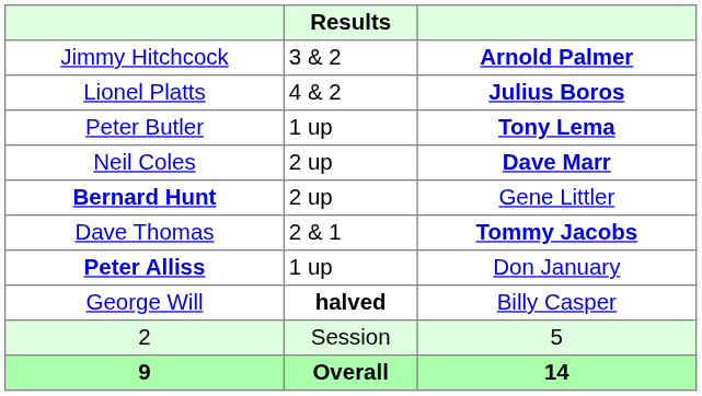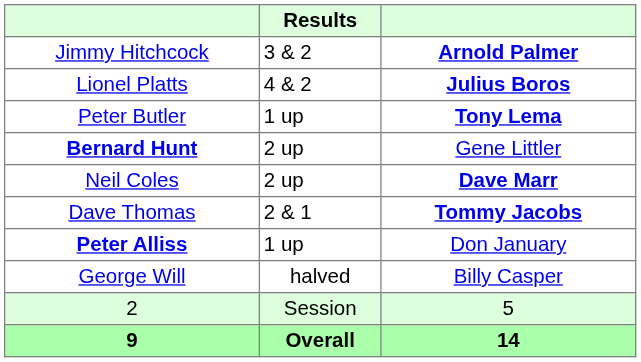rows swapped: Neil Coles <-> Bernard Hunt
George Will | Results: bold -> normal
